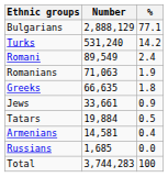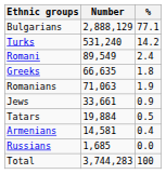rows swapped: Romanians <-> Greeks
